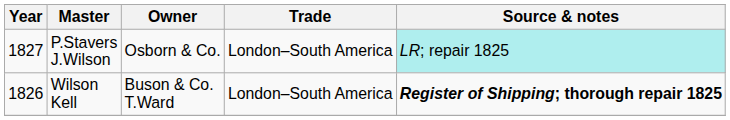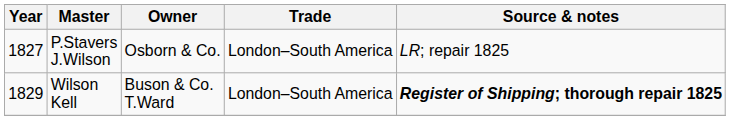P.Stavers J.Wilson | Source & notes: paleturquoise background -> no background
Wilson Kell | Year: 1826 -> 1829
